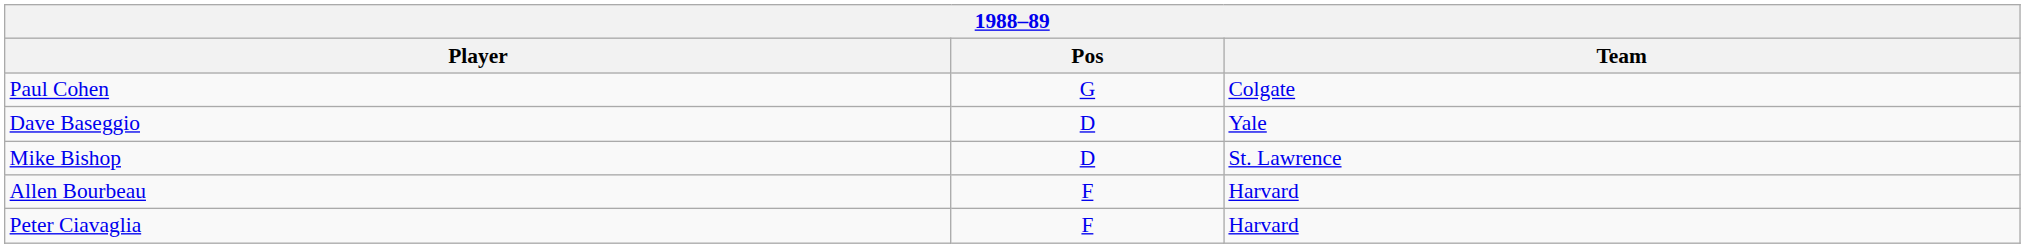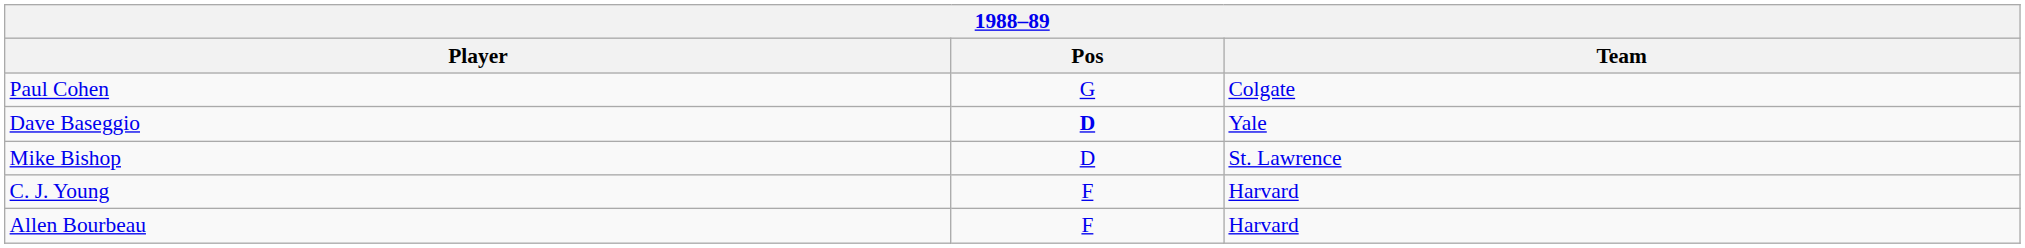Dave Baseggio | Pos: normal -> bold
+ row: C. J. Young | F | Harvard
- row: Peter Ciavaglia | F | Harvard
